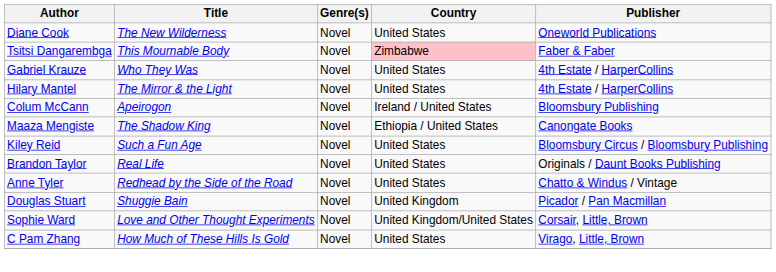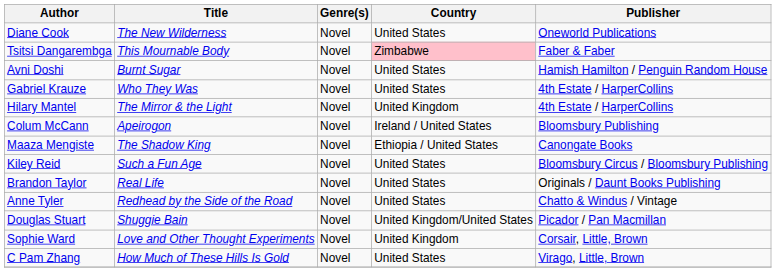+ row: Avni Doshi | Burnt Sugar | Novel | United States | Hamish Hamilton / Penguin Random House
Hilary Mantel | Country: United States -> United Kingdom
Douglas Stuart | Country: United Kingdom -> United Kingdom/United States
Sophie Ward | Country: United Kingdom/United States -> United Kingdom
